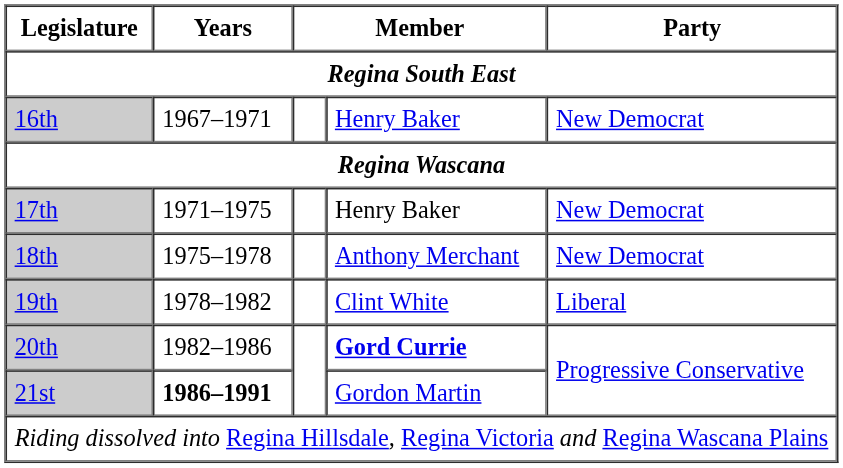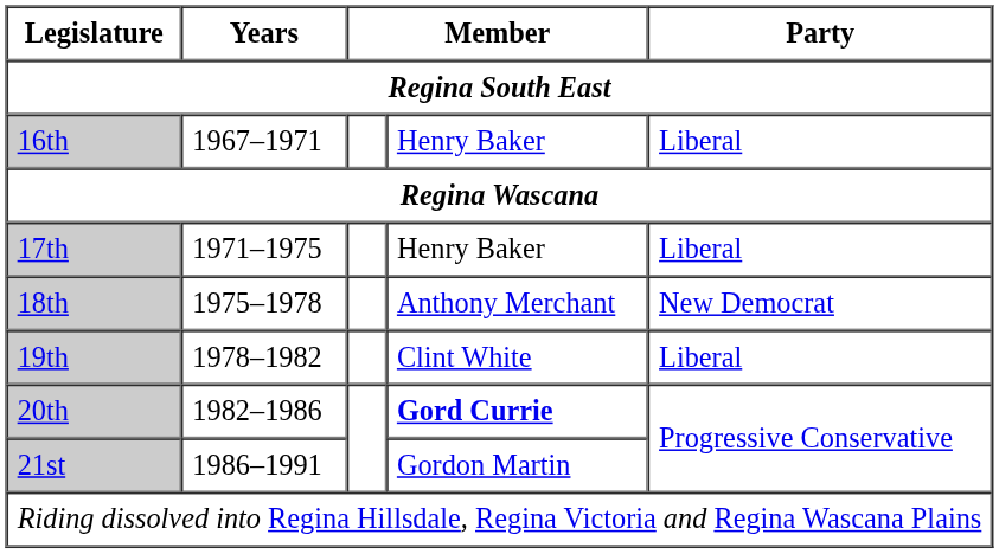16th | Party: New Democrat -> Liberal
17th | Party: New Democrat -> Liberal
21st | Years: bold -> normal
